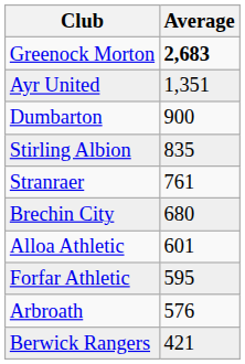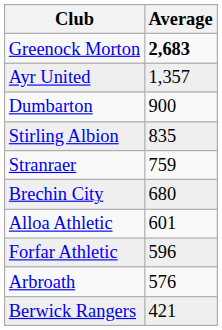Ayr United | Average: 1,351 -> 1,357
Stranraer | Average: 761 -> 759
Forfar Athletic | Average: 595 -> 596
